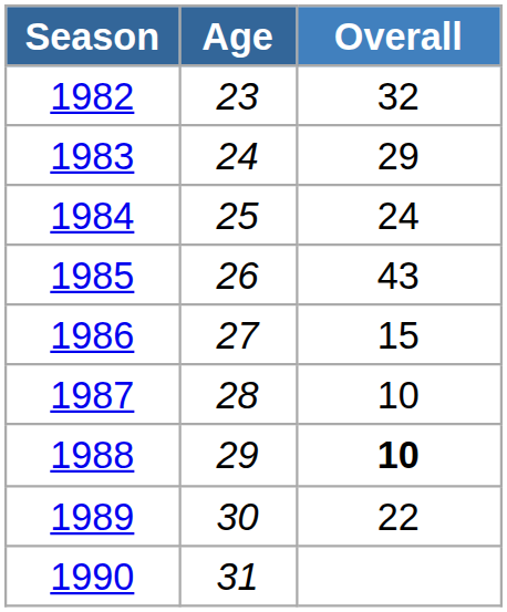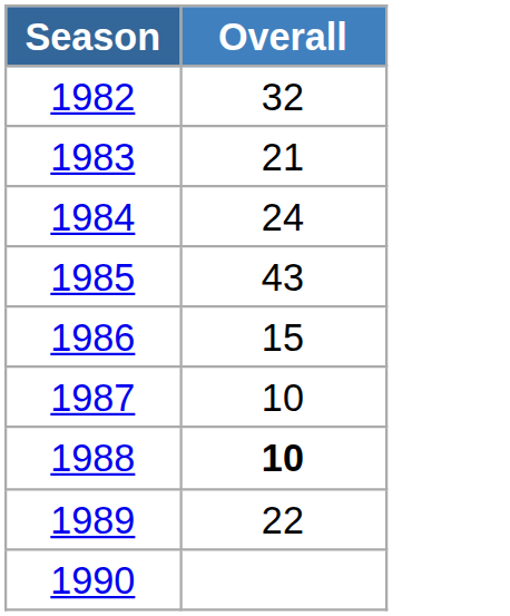- column: Age | 23 | 24 | 25 | 26 | 27 | 28 | 29 | 30 | 31
1983 | Overall: 29 -> 21
